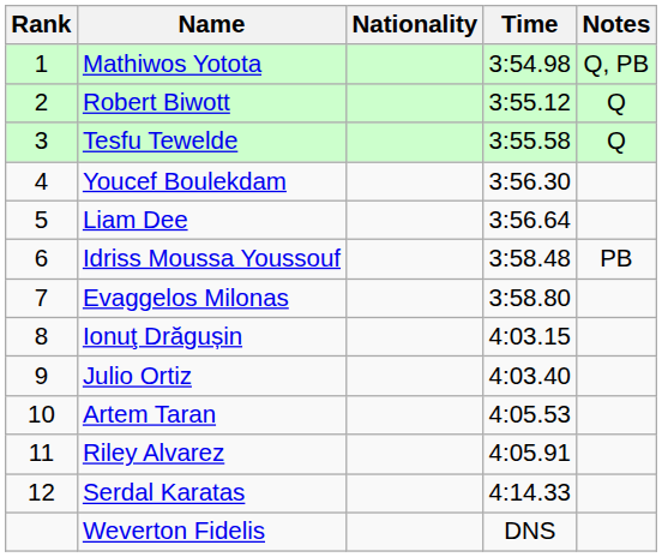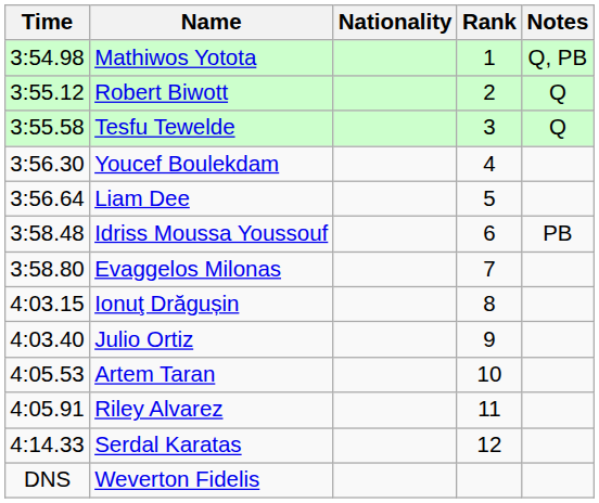columns swapped: Rank <-> Time
